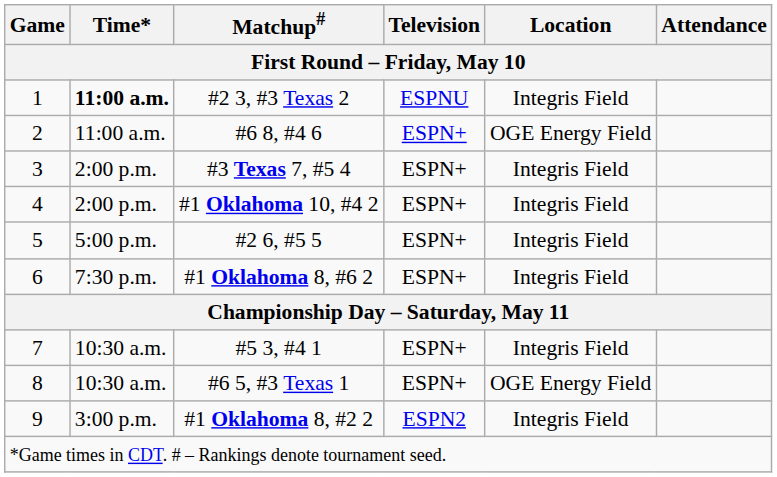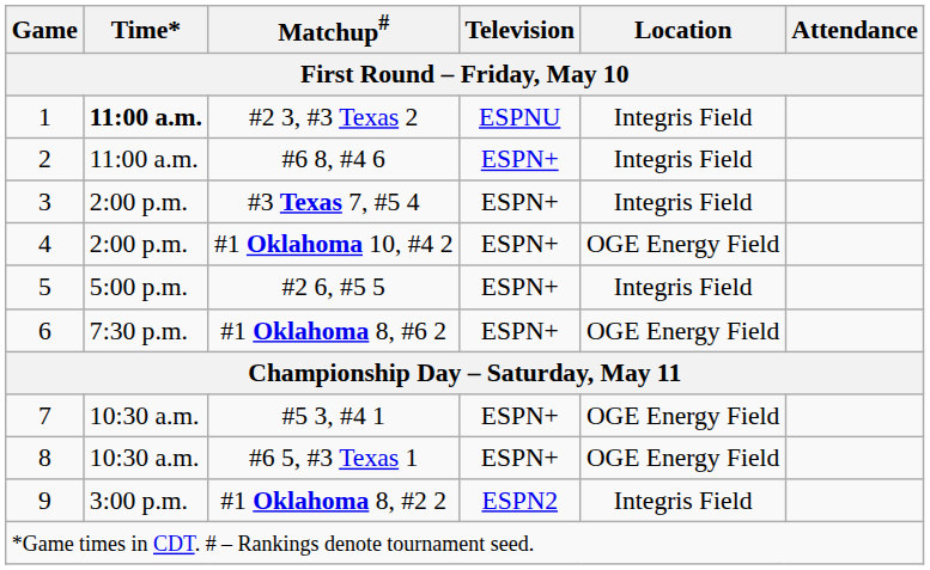#6 8, #4 6 | Location: OGE Energy Field -> Integris Field
#1 Oklahoma 10, #4 2 | Location: Integris Field -> OGE Energy Field
#1 Oklahoma 8, #6 2 | Location: Integris Field -> OGE Energy Field
#5 3, #4 1 | Location: Integris Field -> OGE Energy Field
